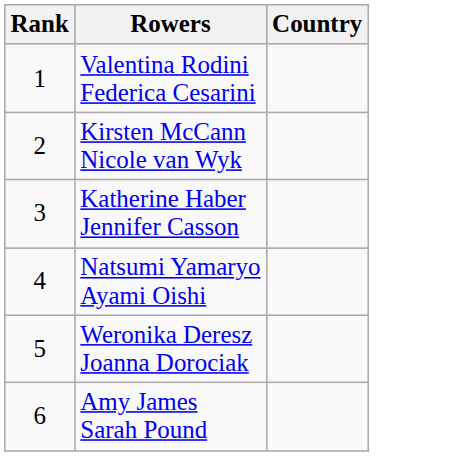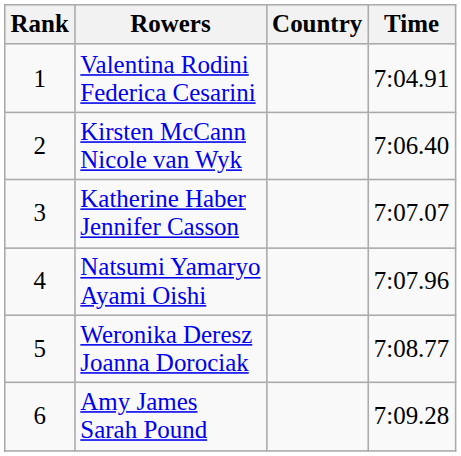+ column: Time | 7:04.91 | 7:06.40 | 7:07.07 | 7:07.96 | 7:08.77 | 7:09.28
